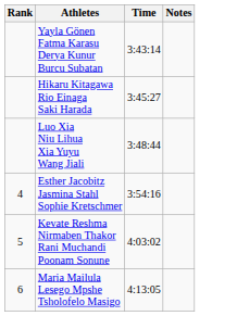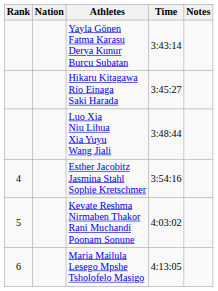+ column: Nation
